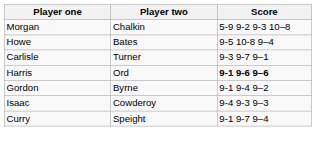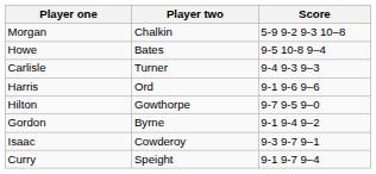Carlisle | Score: 9-3 9-7 9–1 -> 9-4 9-3 9–3
Harris | Score: bold -> normal
+ row: Hilton | Gowthorpe | 9-7 9-5 9–0
Isaac | Score: 9-4 9-3 9–3 -> 9-3 9-7 9–1
